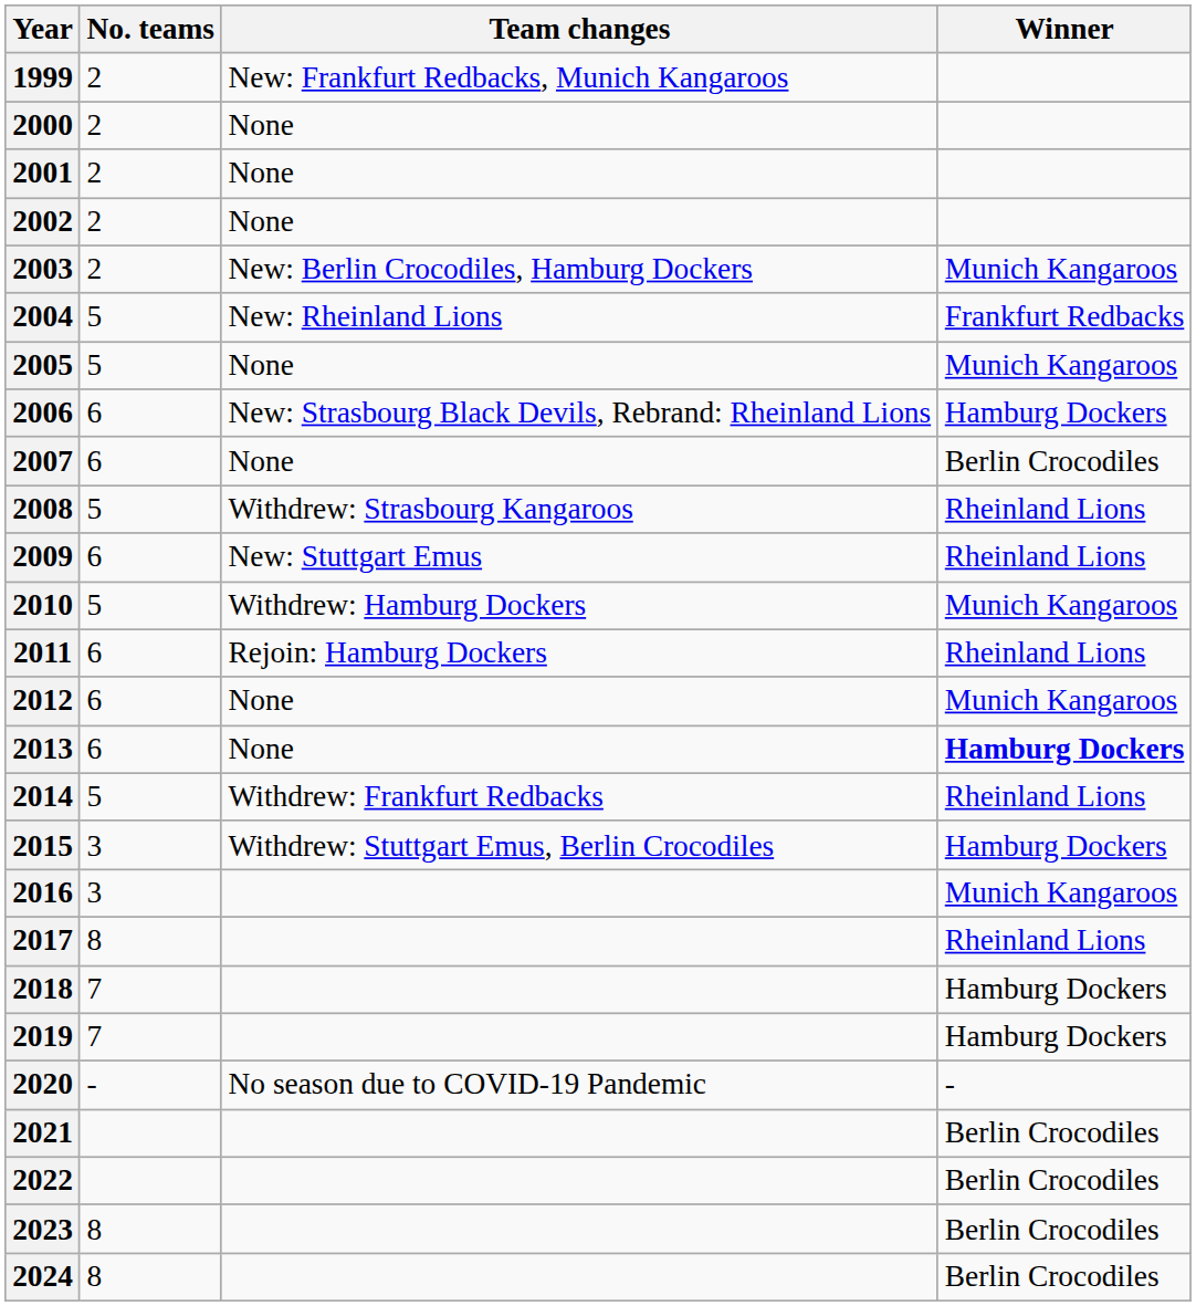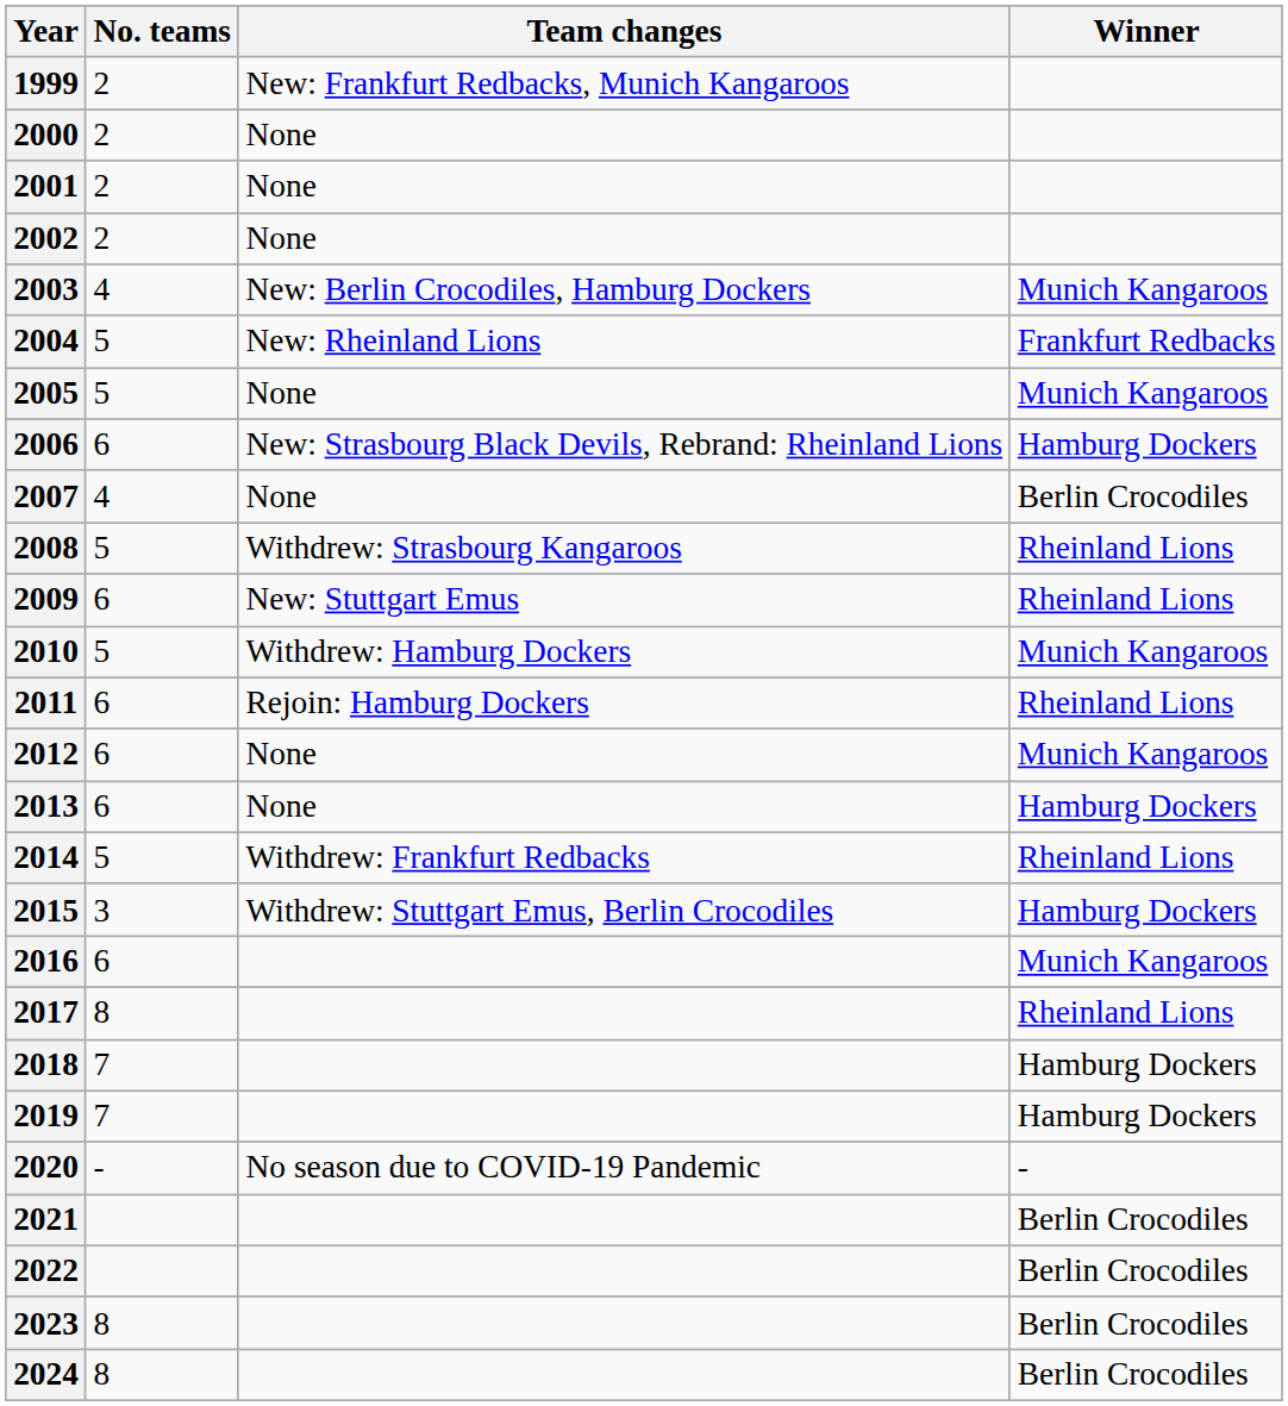2003 | No. teams: 2 -> 4
2007 | No. teams: 6 -> 4
2013 | Winner: bold -> normal
2016 | No. teams: 3 -> 6
